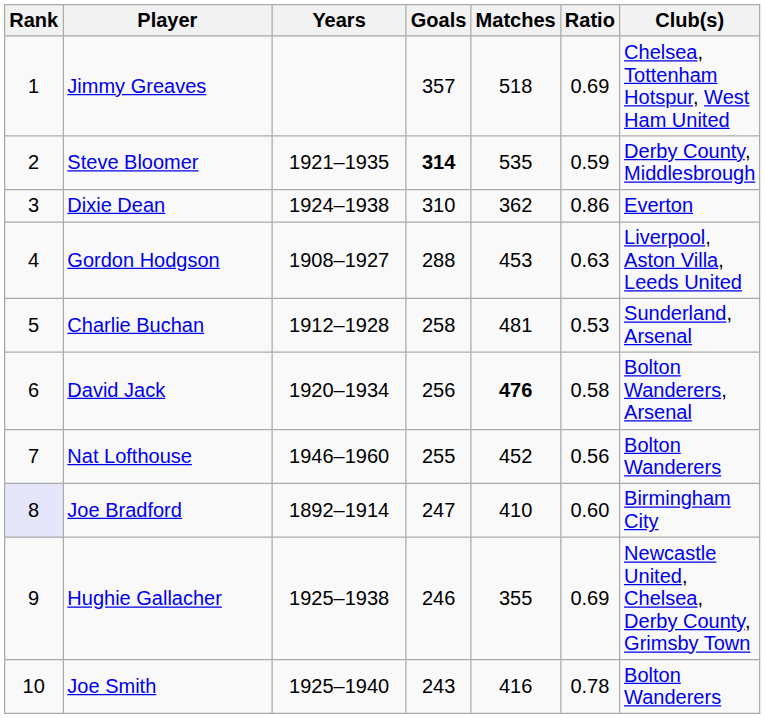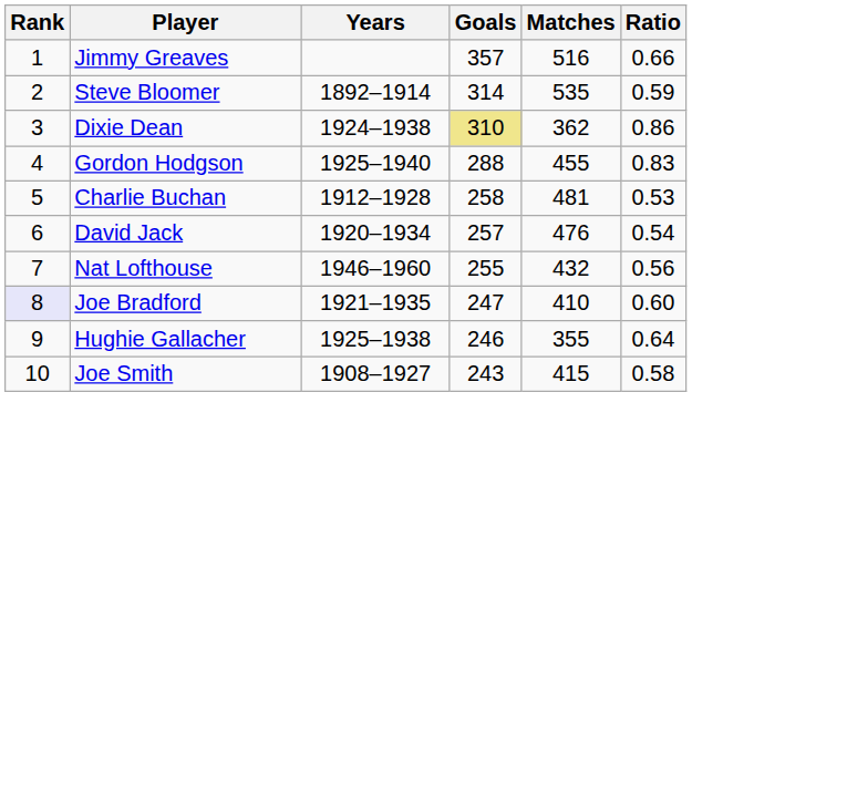- column: Club(s) | Chelsea, Tottenham Hotspur, West Ham United | Derby County, Middlesbrough | Everton | Liverpool, Aston Villa, Leeds United | Sunderland, Arsenal | Bolton Wanderers, Arsenal | Bolton Wanderers | Birmingham City | Newcastle United, Chelsea, Derby County, Grimsby Town | Bolton Wanderers
Jimmy Greaves | Matches: 518 -> 516
Jimmy Greaves | Ratio: 0.69 -> 0.66
Steve Bloomer | Years: 1921–1935 -> 1892–1914
Steve Bloomer | Goals: bold -> normal
Dixie Dean | Goals: no background -> khaki background
Gordon Hodgson | Years: 1908–1927 -> 1925–1940
Gordon Hodgson | Matches: 453 -> 455
Gordon Hodgson | Ratio: 0.63 -> 0.83
David Jack | Goals: 256 -> 257
David Jack | Matches: bold -> normal
David Jack | Ratio: 0.58 -> 0.54
Nat Lofthouse | Matches: 452 -> 432
Joe Bradford | Years: 1892–1914 -> 1921–1935
Hughie Gallacher | Ratio: 0.69 -> 0.64
Joe Smith | Years: 1925–1940 -> 1908–1927
Joe Smith | Matches: 416 -> 415
Joe Smith | Ratio: 0.78 -> 0.58
